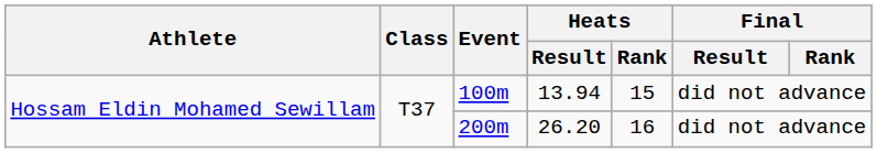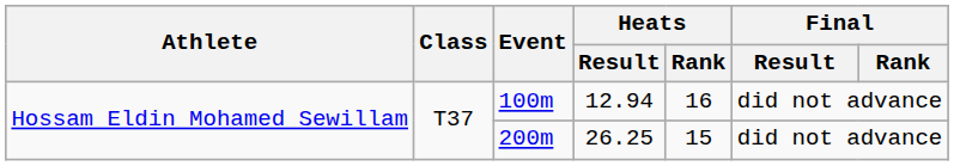100m | Heats / Result: 13.94 -> 12.94
100m | Heats / Rank: 15 -> 16
200m | Heats / Result: 26.20 -> 26.25
200m | Heats / Rank: 16 -> 15
